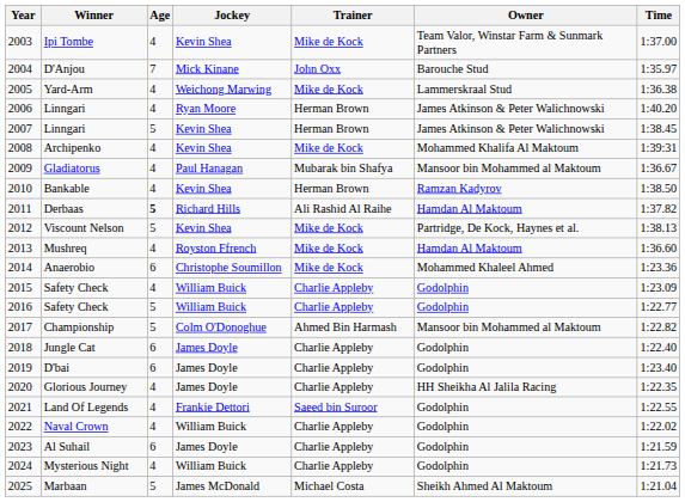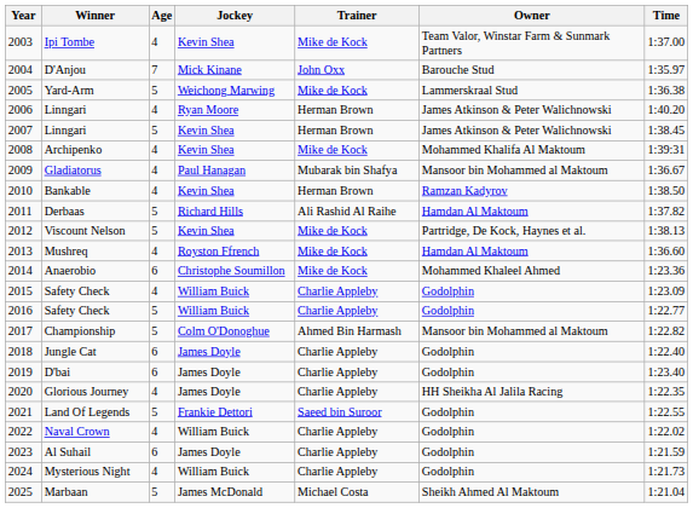Yard-Arm | Age: 4 -> 5
Derbaas | Age: bold -> normal
Land Of Legends | Age: 4 -> 5
